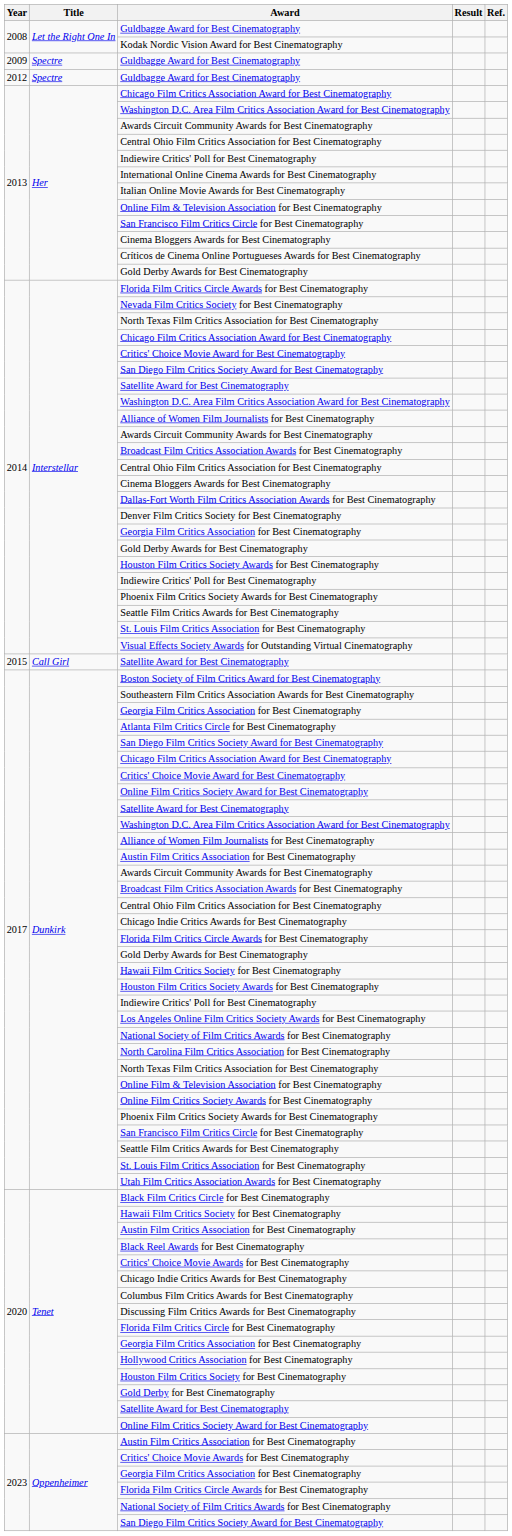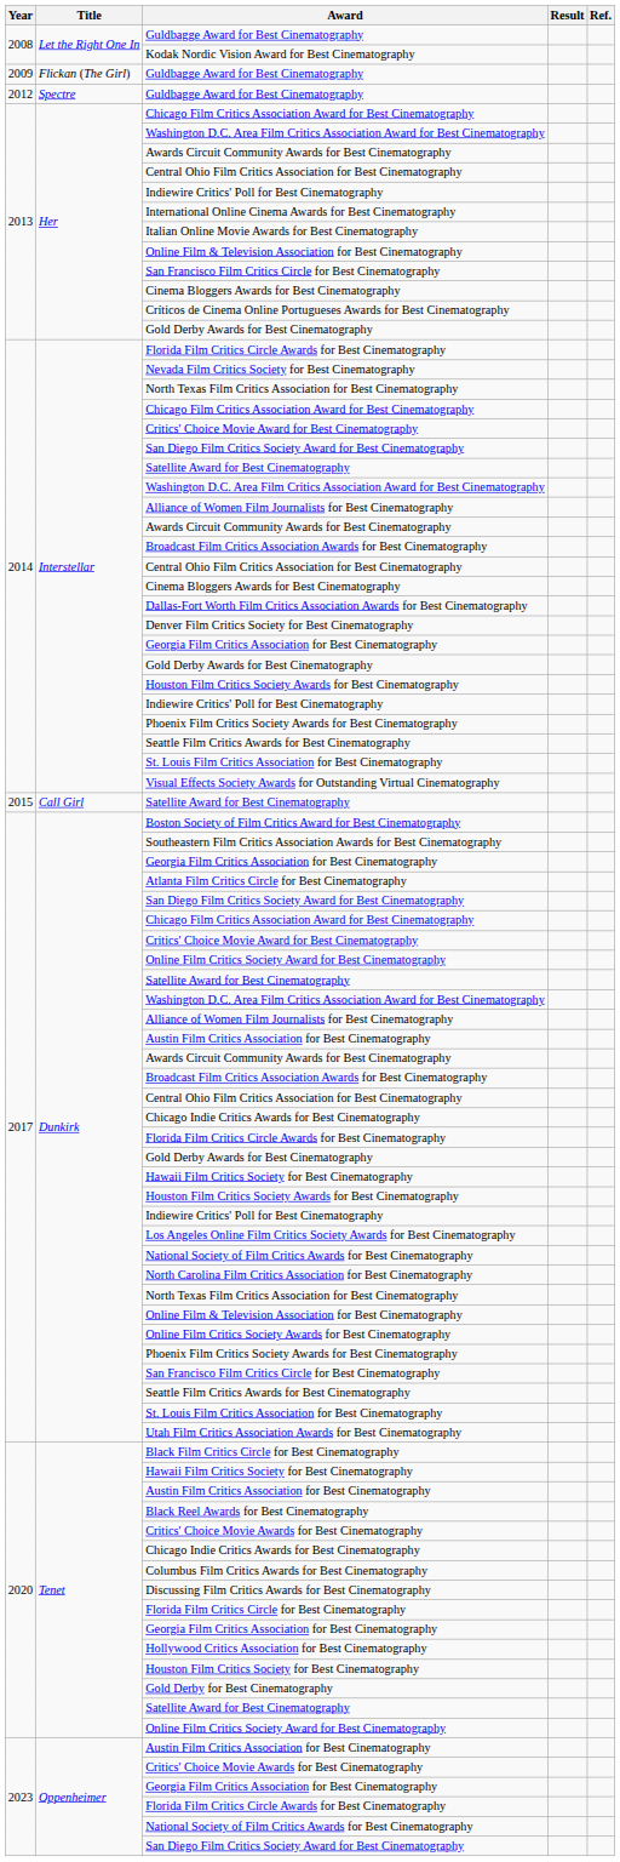2009 / Guldbagge Award for Best Cinematography | Title: Spectre -> Flickan (The Girl)
